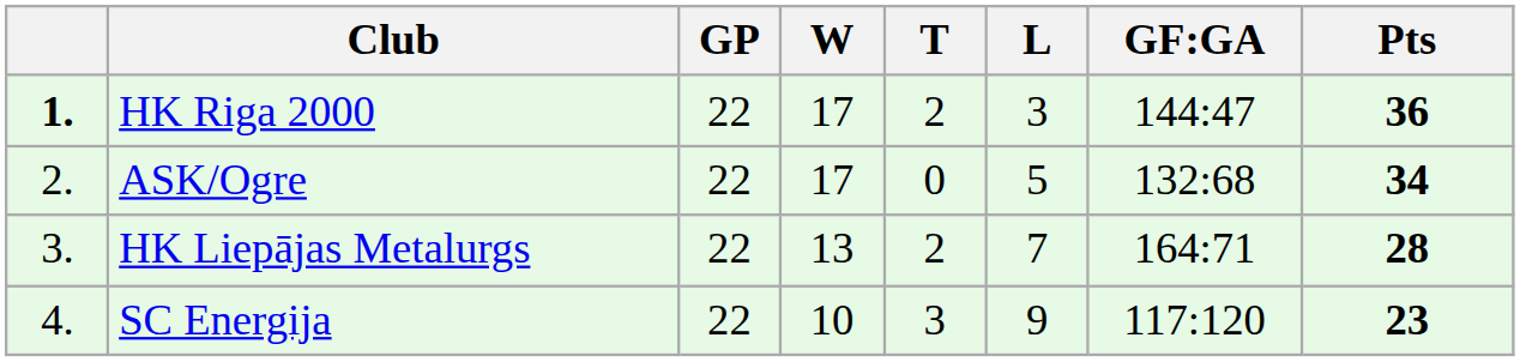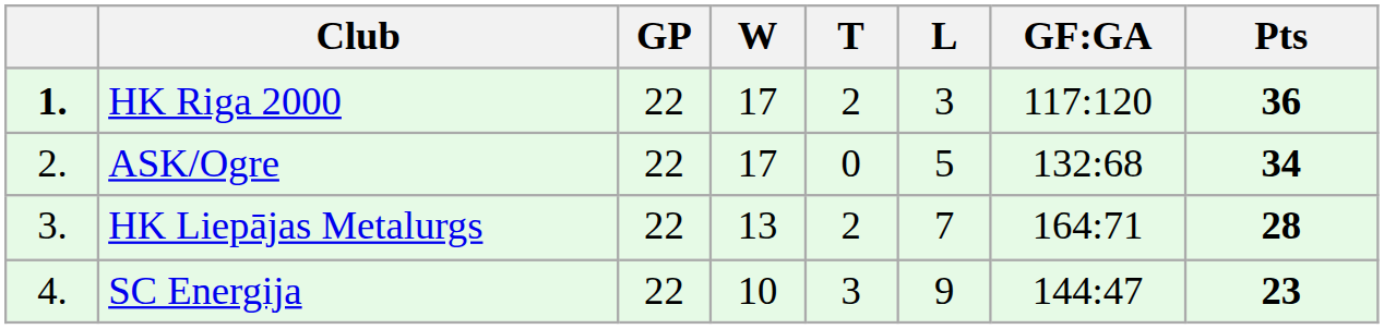HK Riga 2000 | GF:GA: 144:47 -> 117:120
SC Energija | GF:GA: 117:120 -> 144:47
